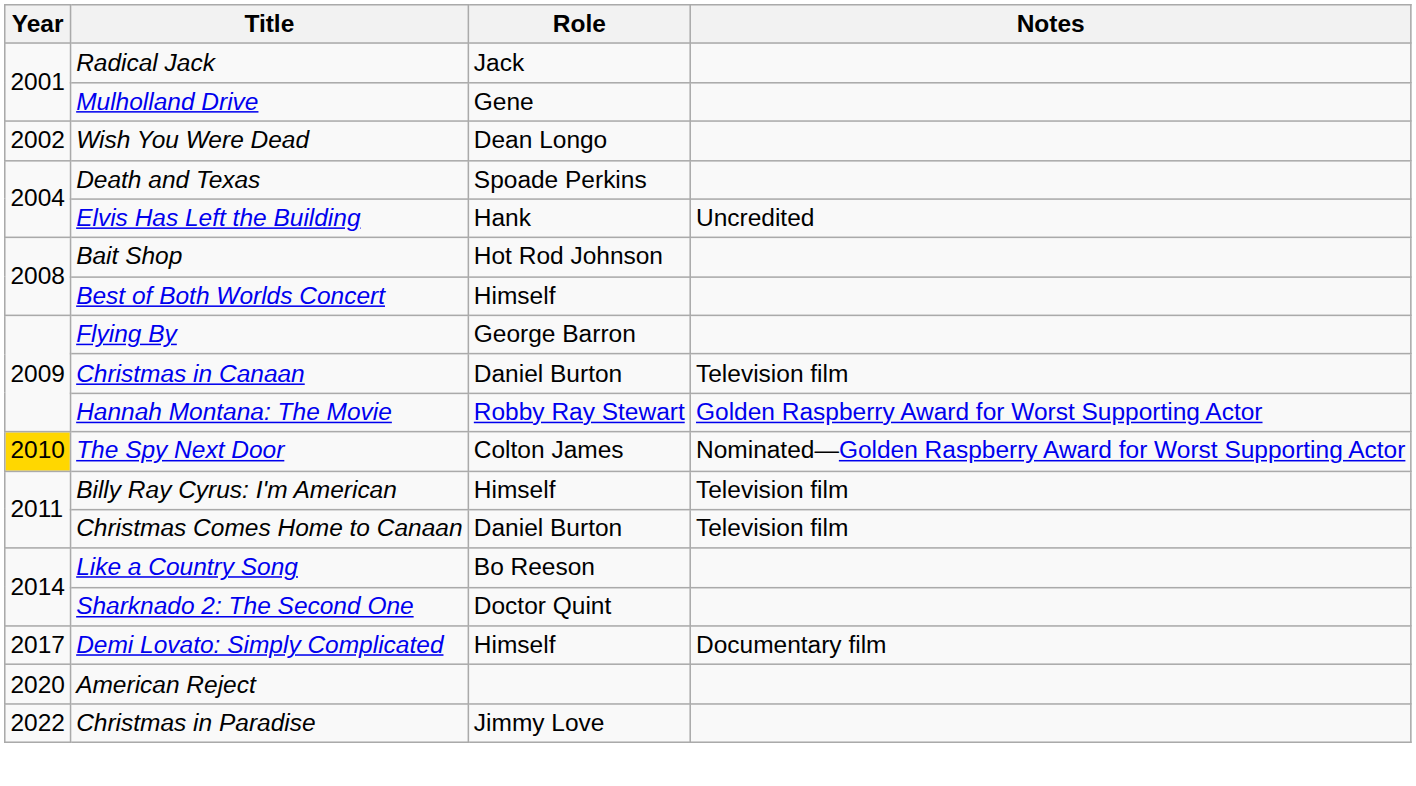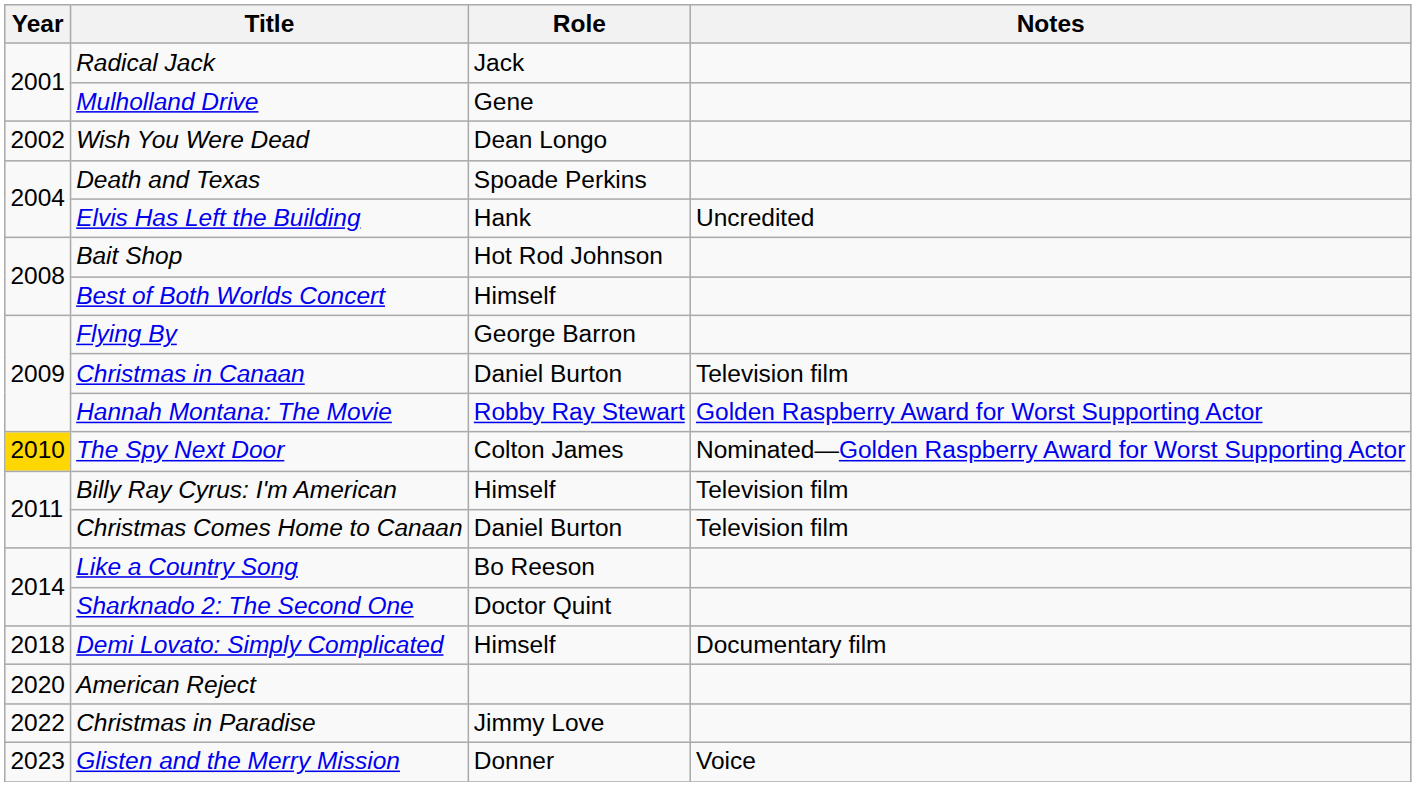Demi Lovato: Simply Complicated | Year: 2017 -> 2018
+ row: 2023 | Glisten and the Merry Mission | Donner | Voice
